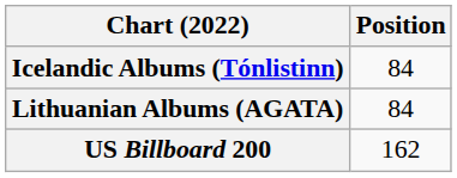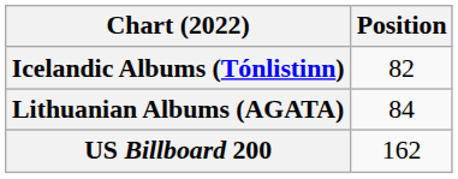Icelandic Albums (Tónlistinn) | Position: 84 -> 82
